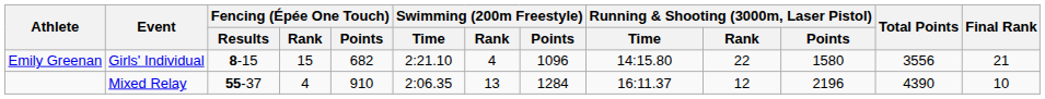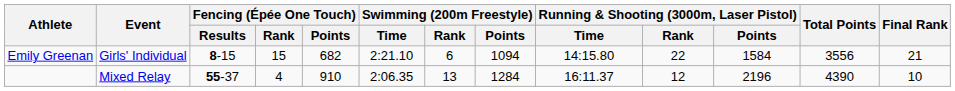Emily Greenan | Swimming (200m Freestyle) / Rank: 4 -> 6
Emily Greenan | Swimming (200m Freestyle) / Points: 1096 -> 1094
Emily Greenan | Running & Shooting (3000m, Laser Pistol) / Points: 1580 -> 1584
